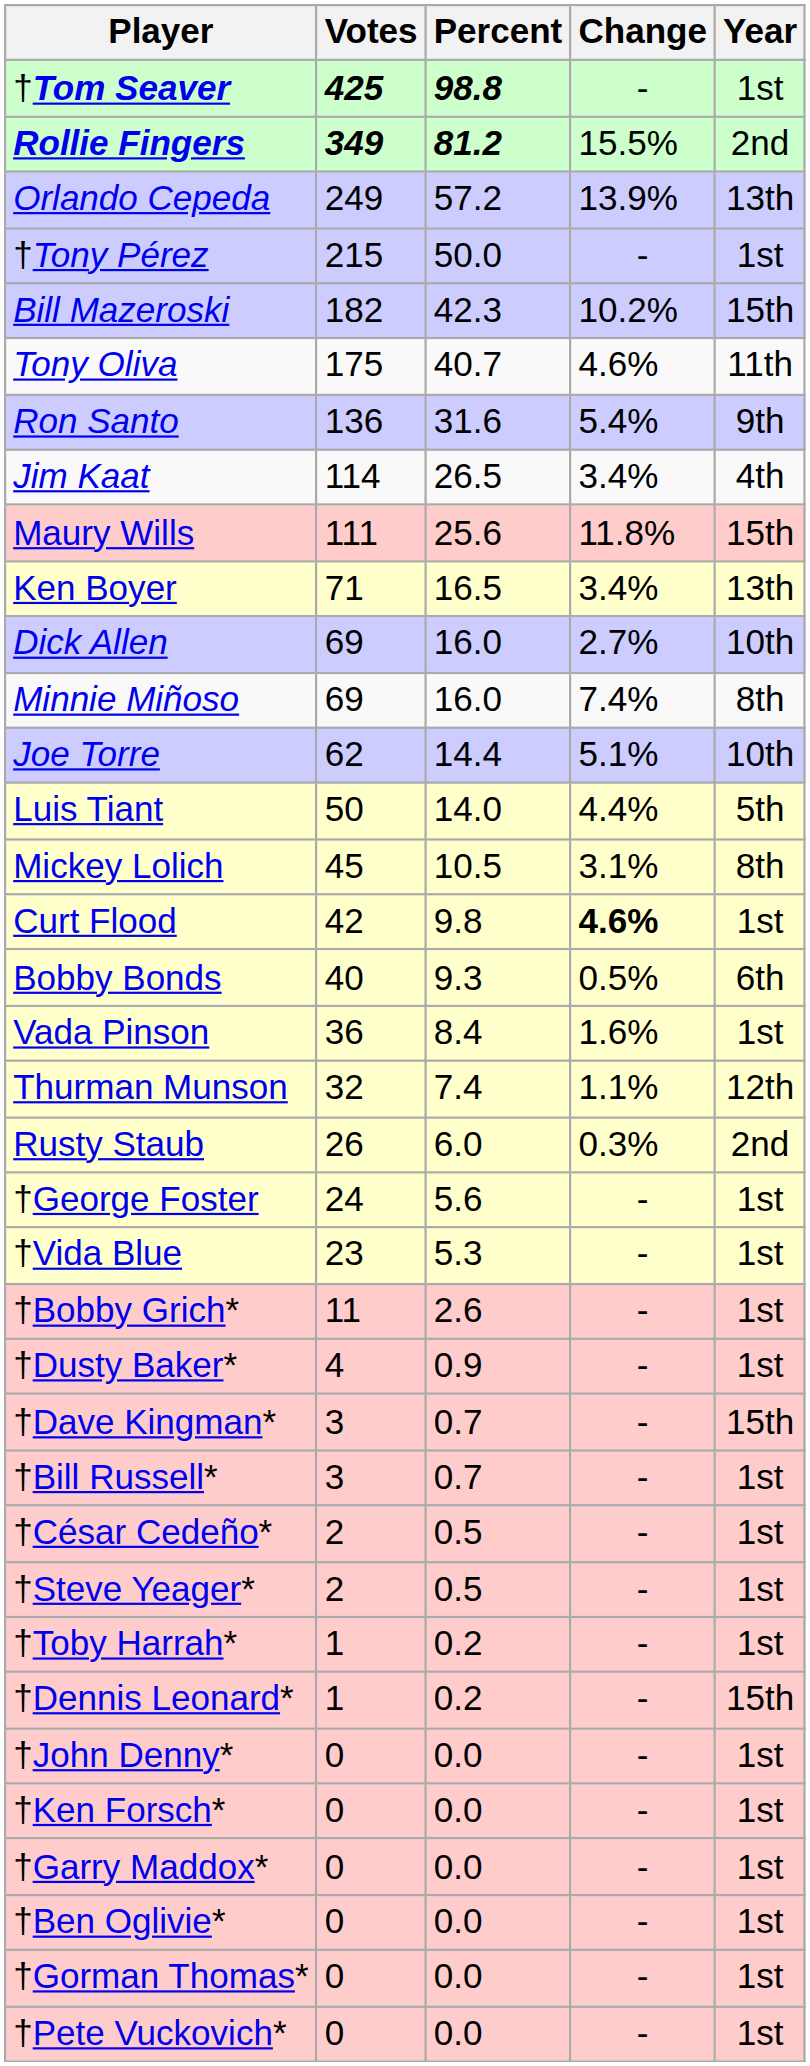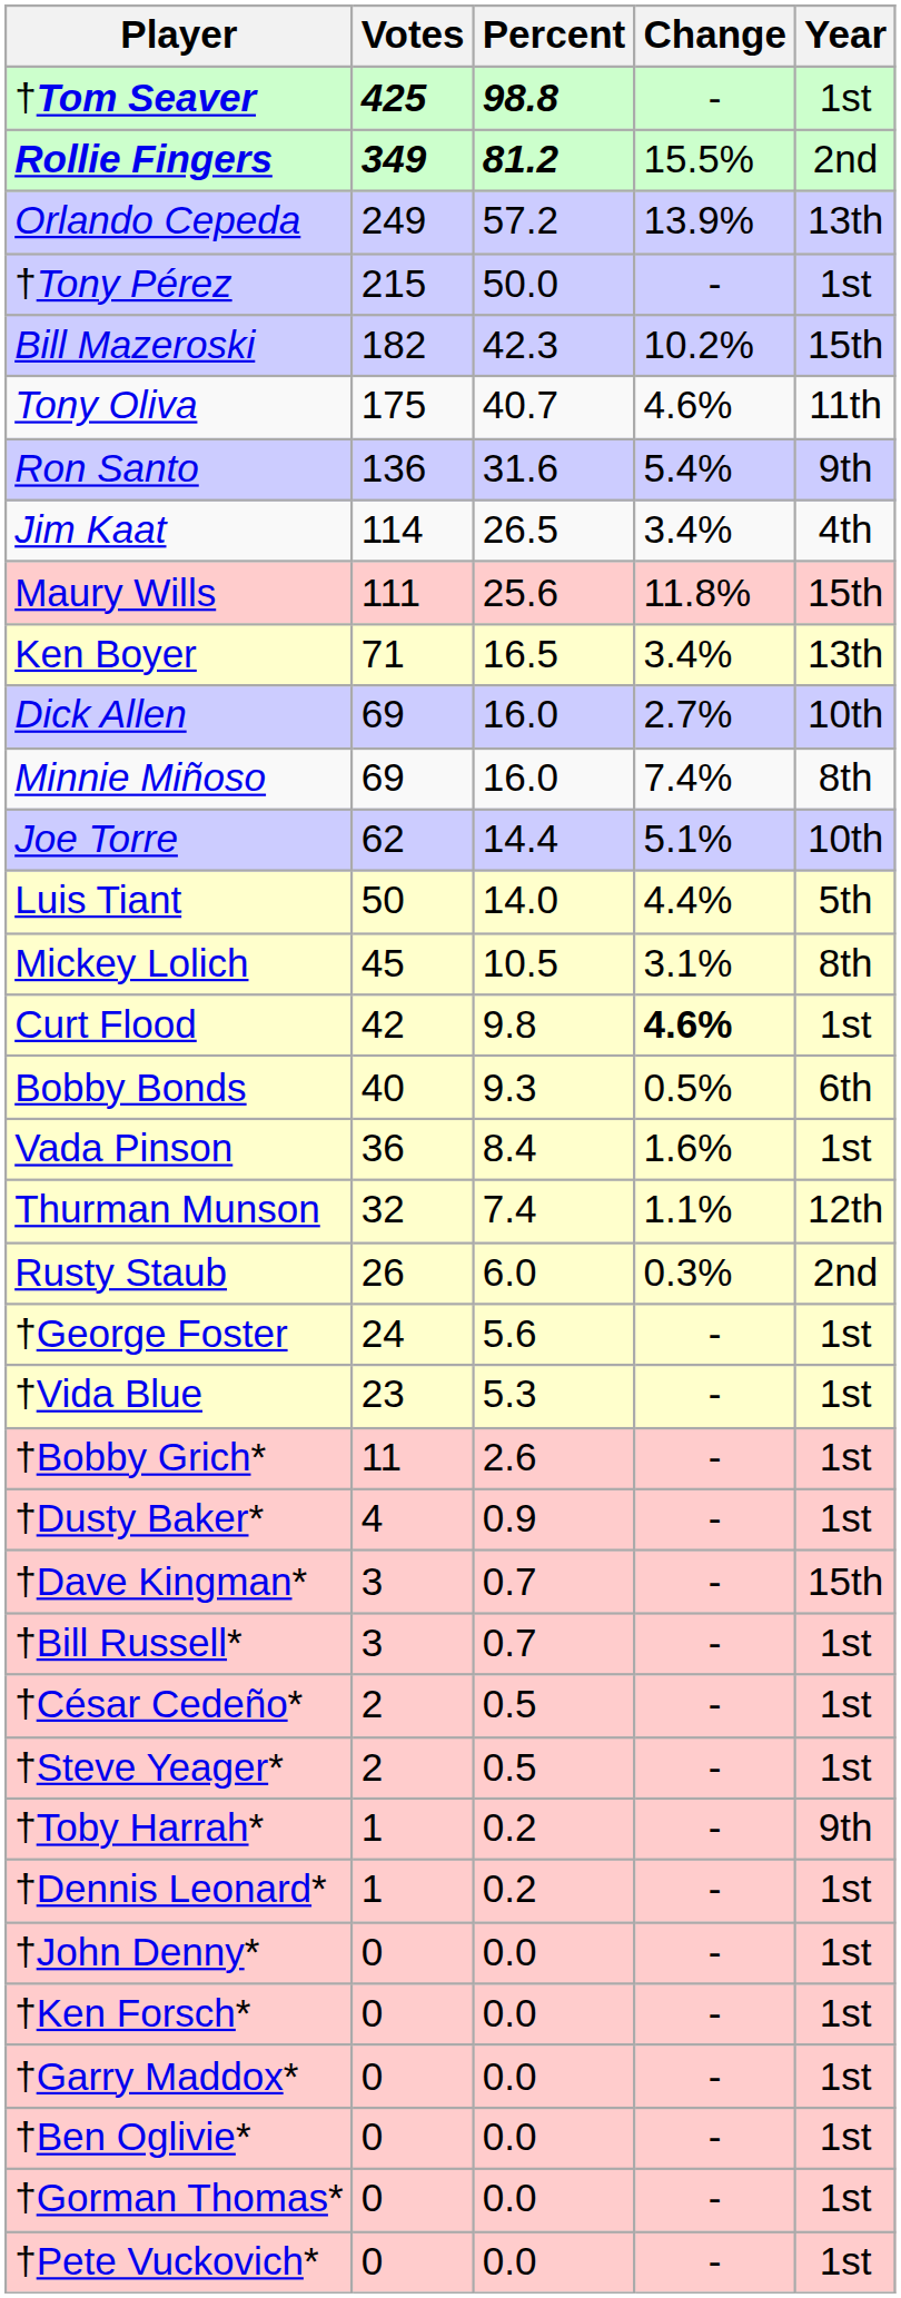†Toby Harrah* | Year: 1st -> 9th
†Dennis Leonard* | Year: 15th -> 1st
